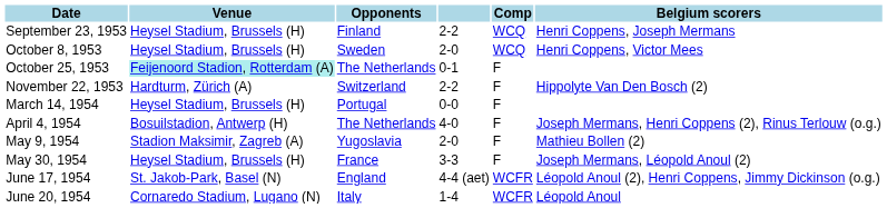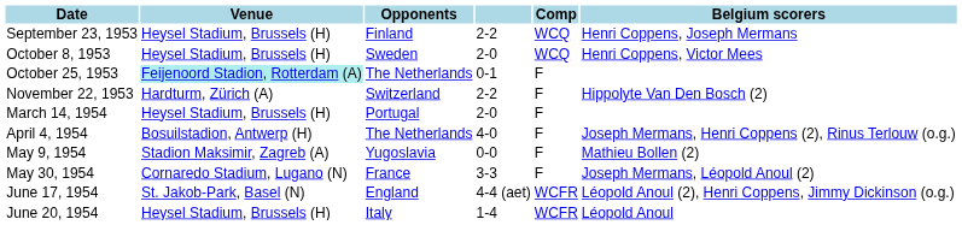March 14, 1954 | column 4: 0-0 -> 2-0
May 9, 1954 | column 4: 2-0 -> 0-0
May 30, 1954 | Venue: Heysel Stadium, Brussels (H) -> Cornaredo Stadium, Lugano (N)
June 20, 1954 | Venue: Cornaredo Stadium, Lugano (N) -> Heysel Stadium, Brussels (H)
